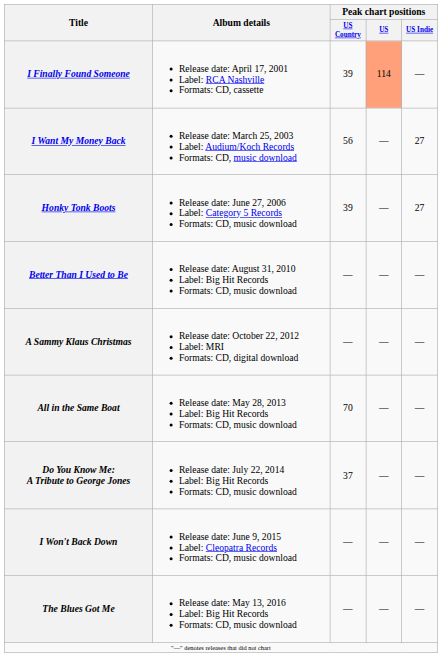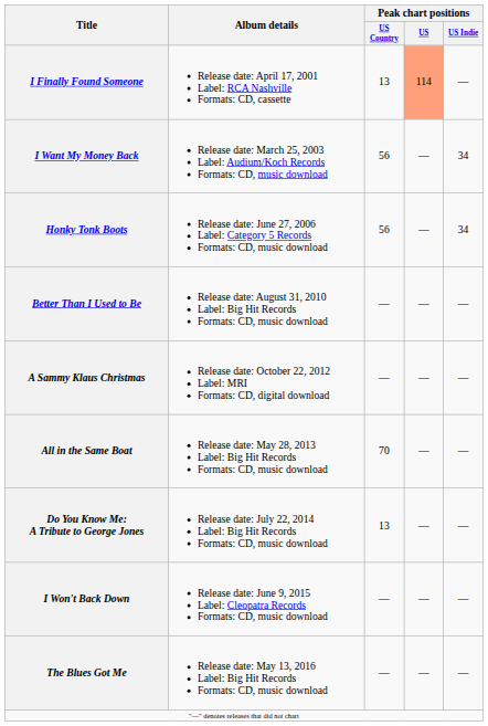I Finally Found Someone | Peak chart positions / US Country: 39 -> 13
I Want My Money Back | Peak chart positions / US Indie: 27 -> 34
Honky Tonk Boots | Peak chart positions / US Country: 39 -> 56
Honky Tonk Boots | Peak chart positions / US Indie: 27 -> 34
Do You Know Me: A Tribute to George Jones | Peak chart positions / US Country: 37 -> 13
